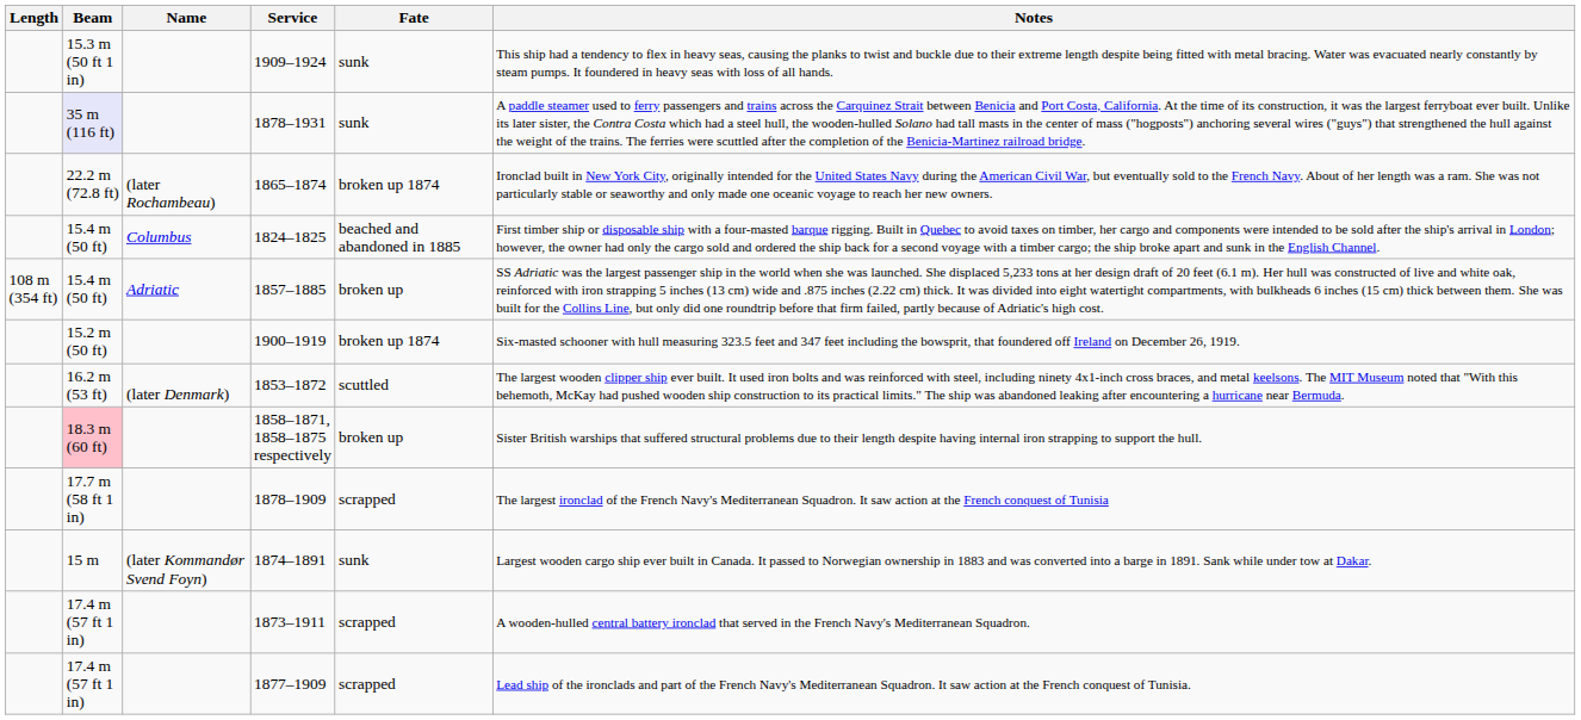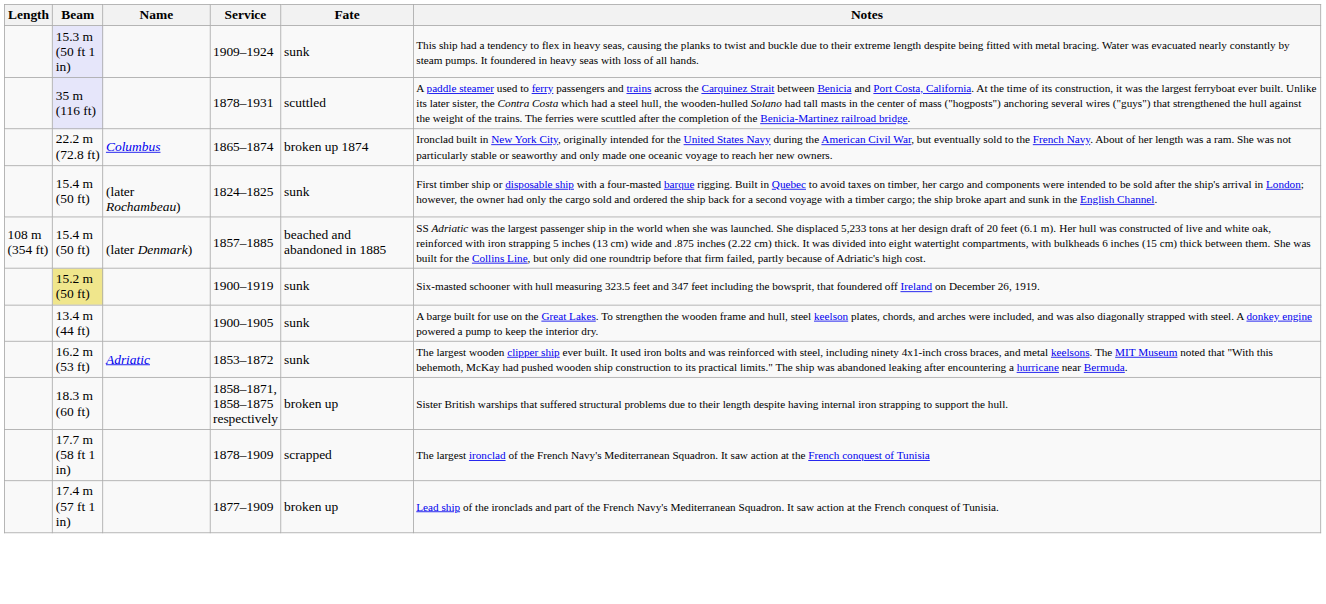1909–1924 | Beam: no background -> lavender background
1878–1931 | Fate: sunk -> scuttled
1865–1874 | Name: (later Rochambeau) -> Columbus
1824–1825 | Name: Columbus -> (later Rochambeau)
1824–1825 | Fate: beached and abandoned in 1885 -> sunk
1857–1885 | Name: Adriatic -> (later Denmark)
1857–1885 | Fate: broken up -> beached and abandoned in 1885
1900–1919 | Beam: no background -> khaki background
1900–1919 | Fate: broken up 1874 -> sunk
+ row: 13.4 m (44 ft) | 1900–1905 | sunk | A barge built for use on the Great Lakes. To strengthen the wooden frame and hull, steel keelson plates, chords, and arches were included, and was also diagonally strapped with steel. A donkey engine powered a pump to keep the interior dry.
1853–1872 | Name: (later Denmark) -> Adriatic
1853–1872 | Fate: scuttled -> sunk
1858–1871, 1858–1875 respectively | Beam: pink background -> no background
- row: 15 m | (later Kommandør Svend Foyn) | 1874–1891 | sunk | Largest wooden cargo ship ever built in Canada. It passed to Norwegian ownership in 1883 and was converted into a barge in 1891. Sank while under tow at Dakar.
- row: 17.4 m (57 ft 1 in) | 1873–1911 | scrapped | A wooden-hulled central battery ironclad that served in the French Navy's Mediterranean Squadron.
1877–1909 | Fate: scrapped -> broken up
